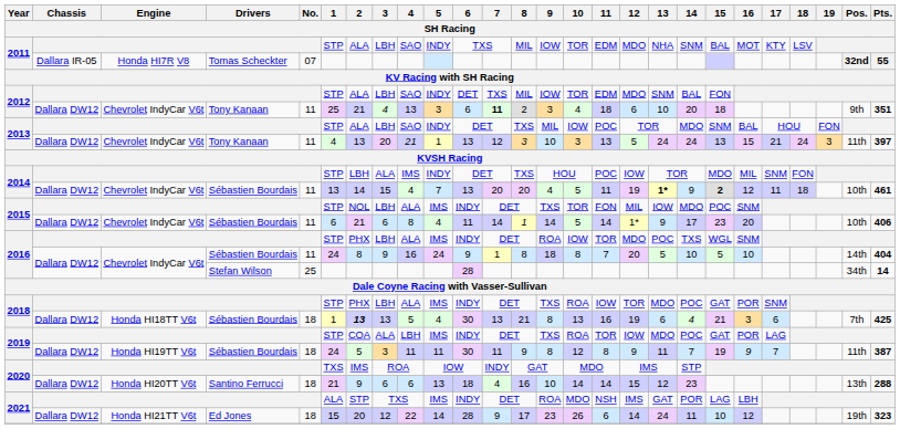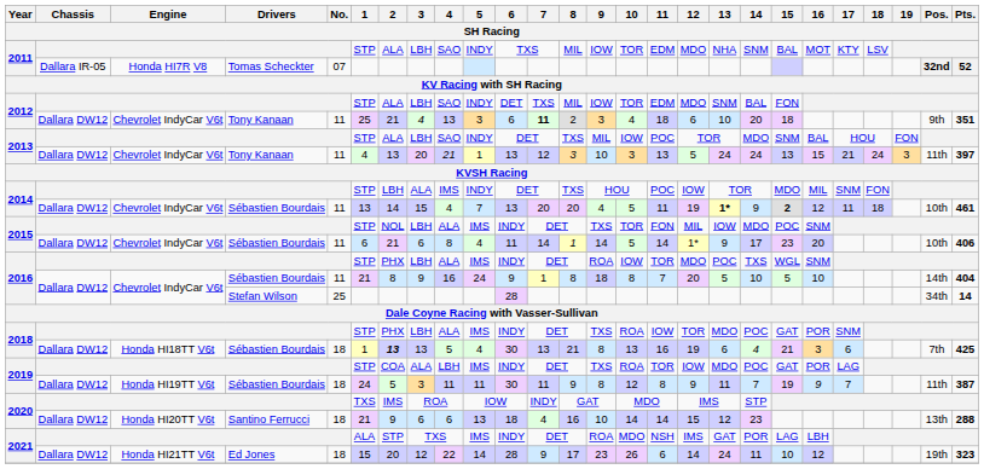2011 / Tomas Scheckter | Pts.: 55 -> 52
2016 / Sébastien Bourdais | 1: 24 -> 21
